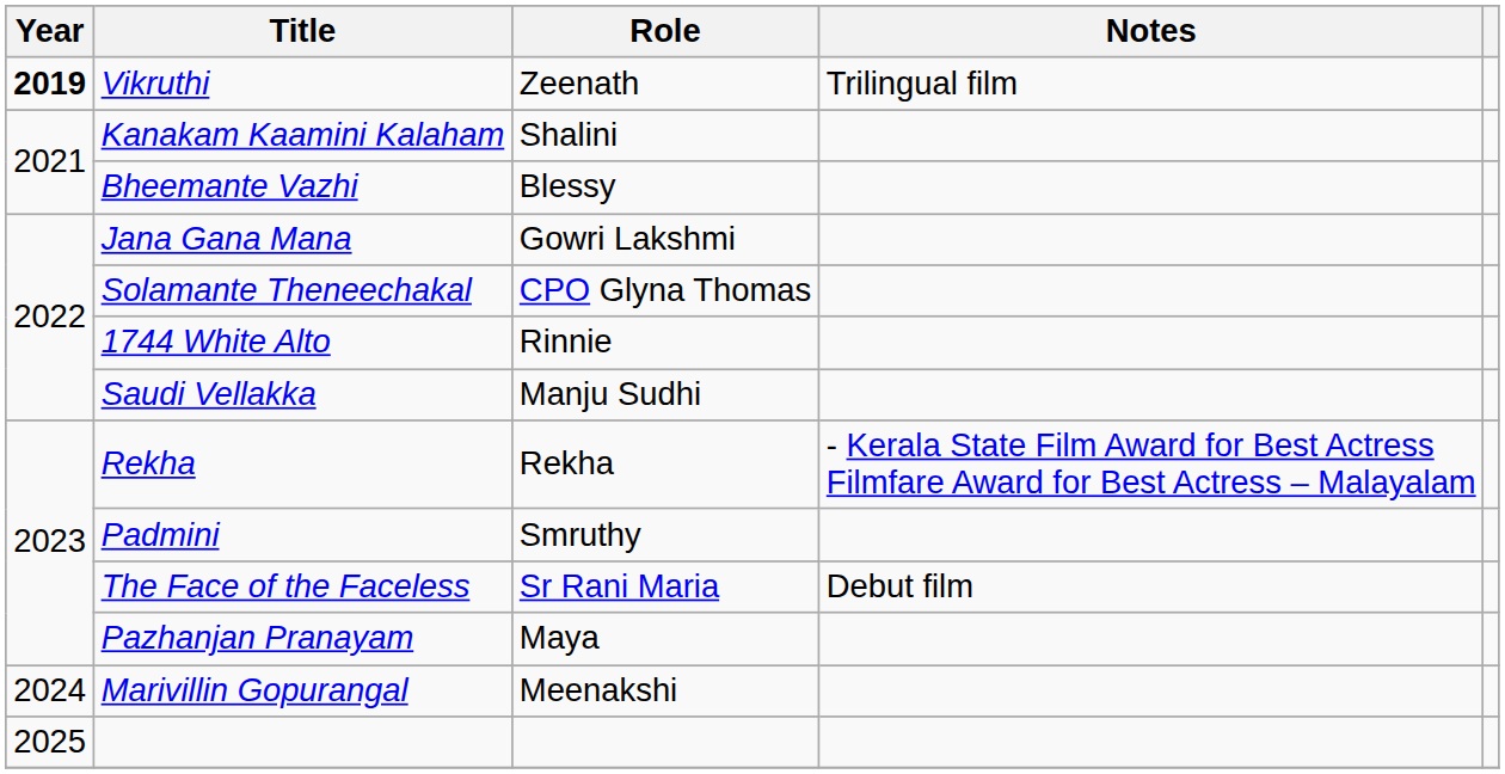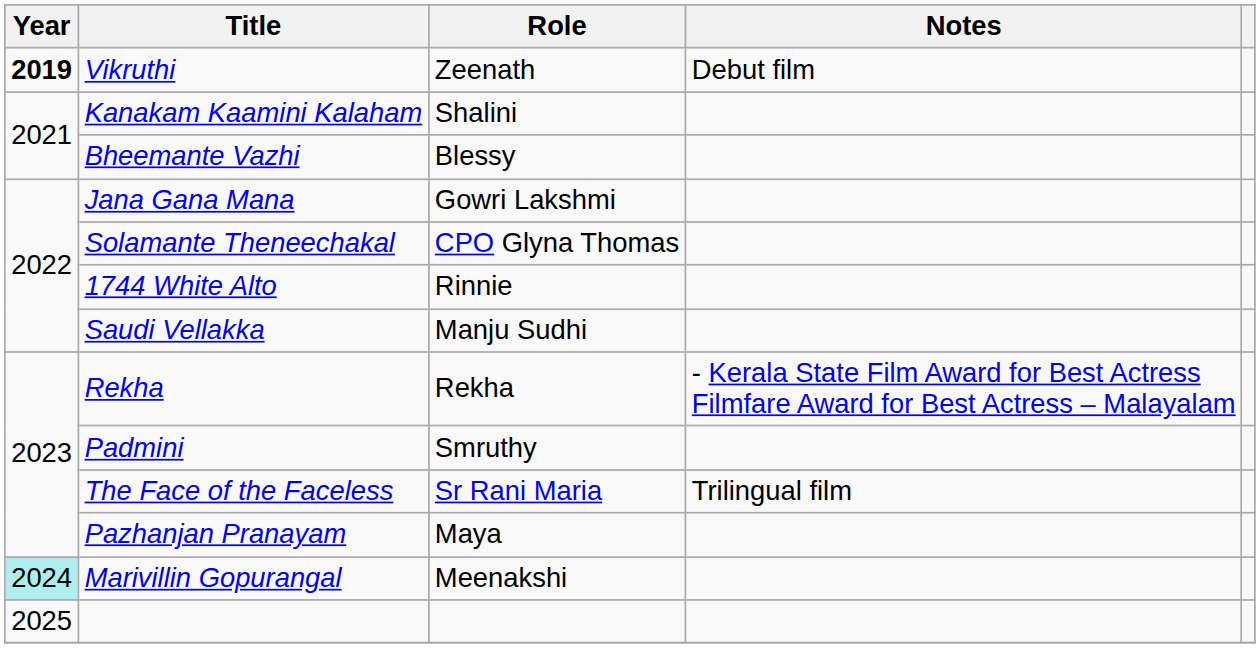Vikruthi | Notes: Trilingual film -> Debut film
The Face of the Faceless | Notes: Debut film -> Trilingual film
Marivillin Gopurangal | Year: no background -> paleturquoise background
